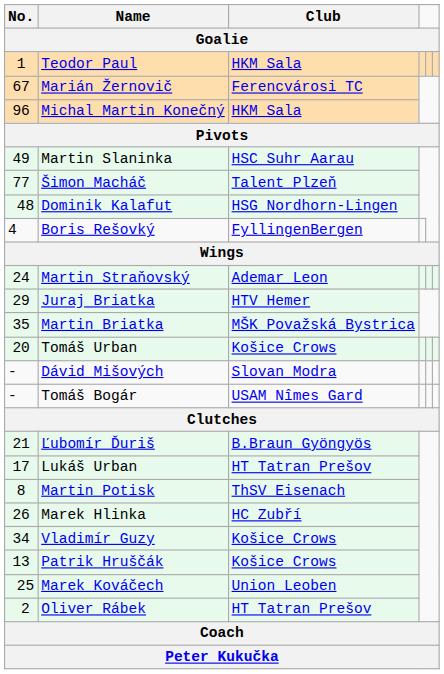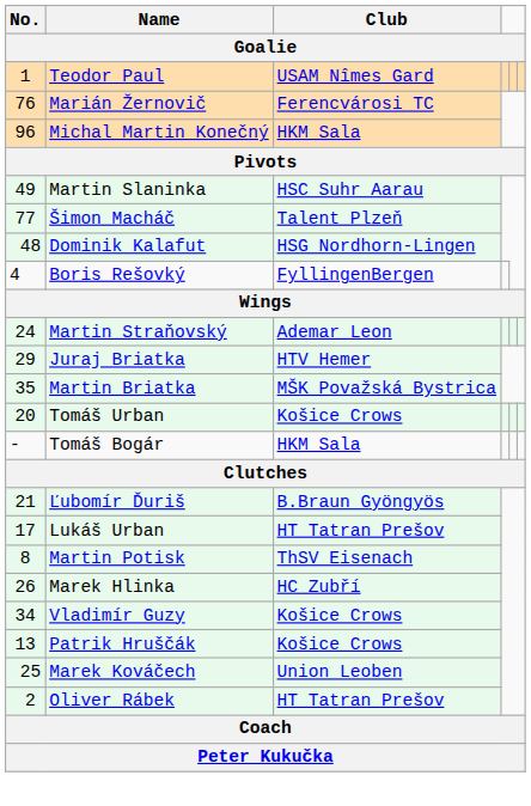Teodor Paul | Club: HKM Sala -> USAM Nîmes Gard
Marián Žernovič | No.: 67 -> 76
- row: - | Dávid Mišových | Slovan Modra
Tomáš Bogár | Club: USAM Nîmes Gard -> HKM Sala
